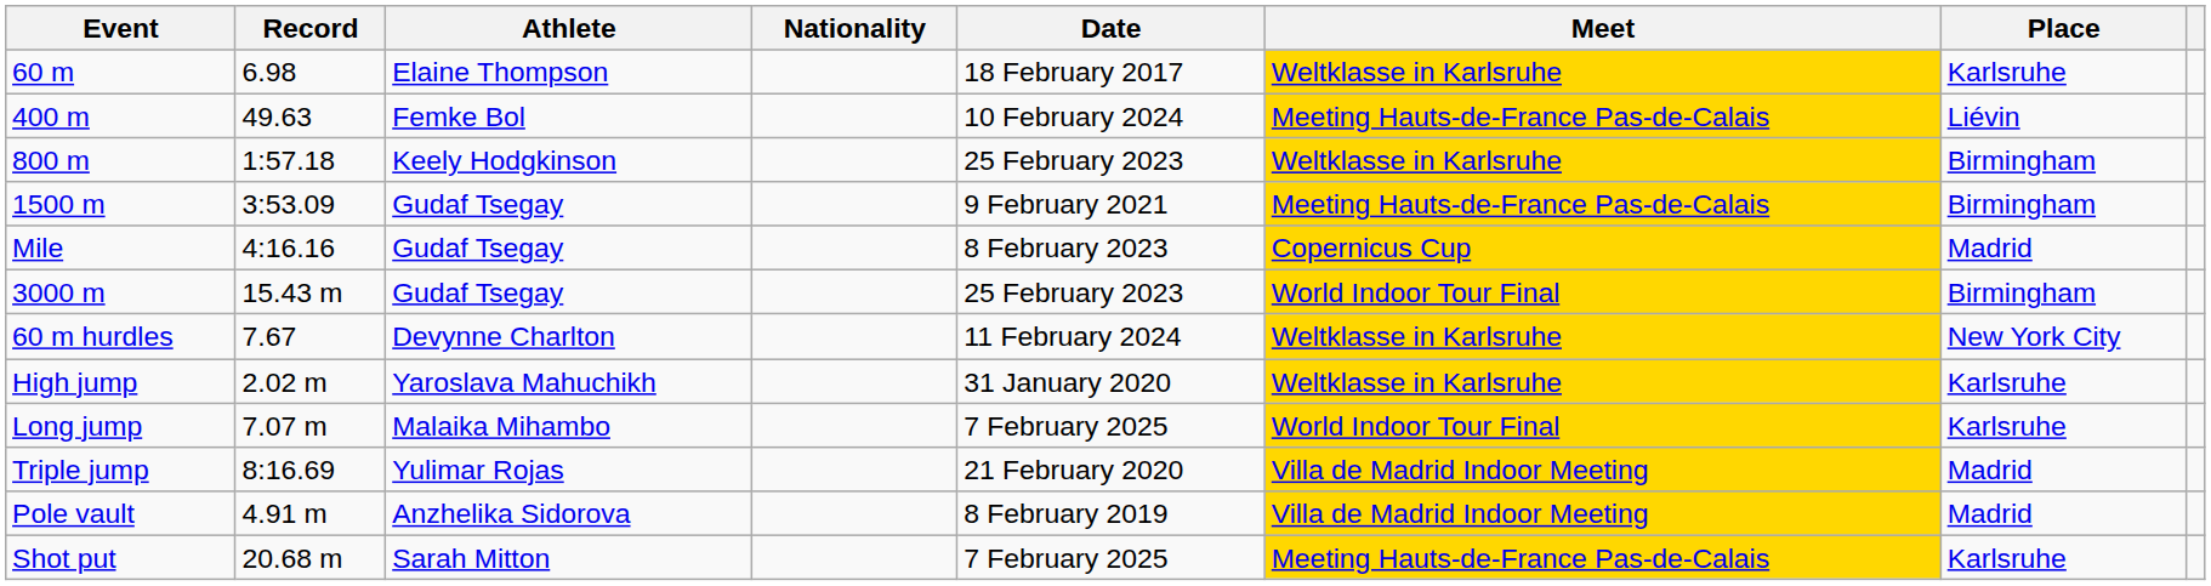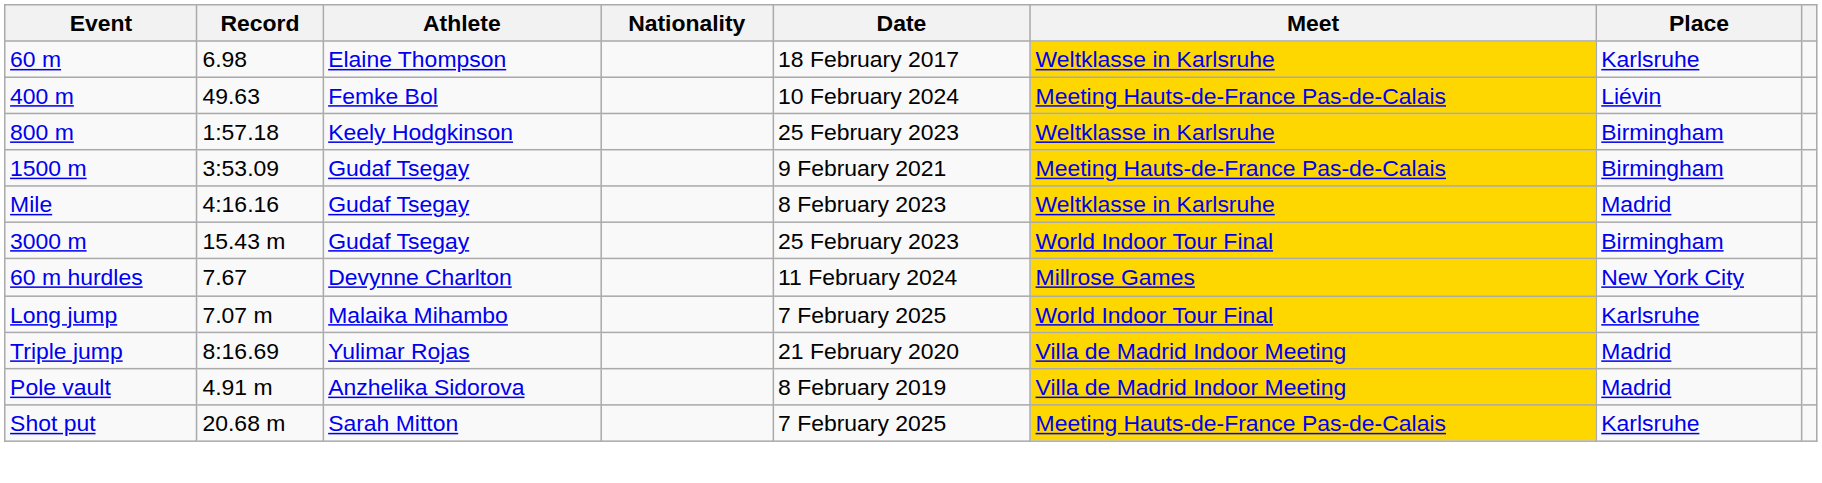Mile | Meet: Copernicus Cup -> Weltklasse in Karlsruhe
60 m hurdles | Meet: Weltklasse in Karlsruhe -> Millrose Games
- row: High jump | 2.02 m | Yaroslava Mahuchikh | 31 January 2020 | Weltklasse in Karlsruhe | Karlsruhe
